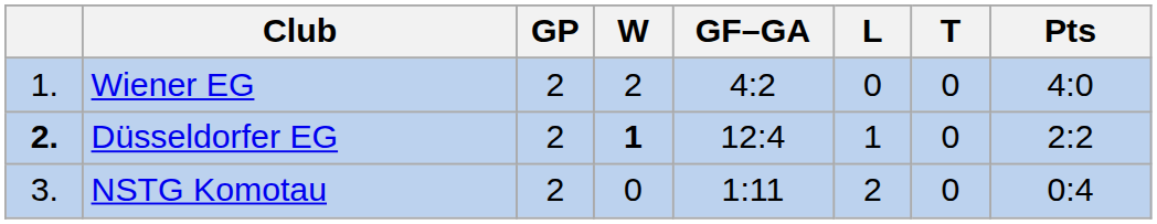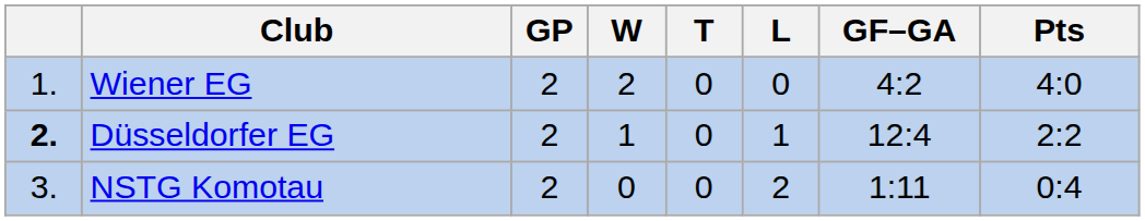columns swapped: T <-> GF–GA
Düsseldorfer EG | W: bold -> normal
